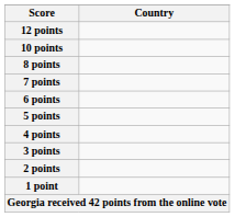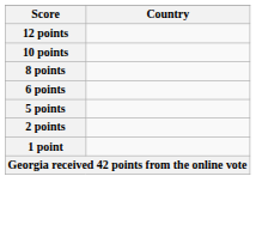- row: 7 points
- row: 4 points
- row: 3 points
